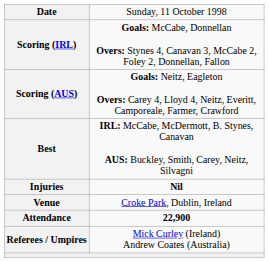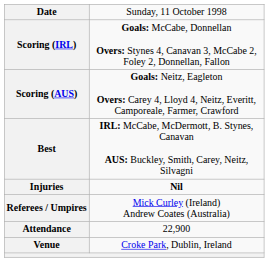rows swapped: Venue <-> Referees / Umpires
Attendance | column 2: bold -> normal
